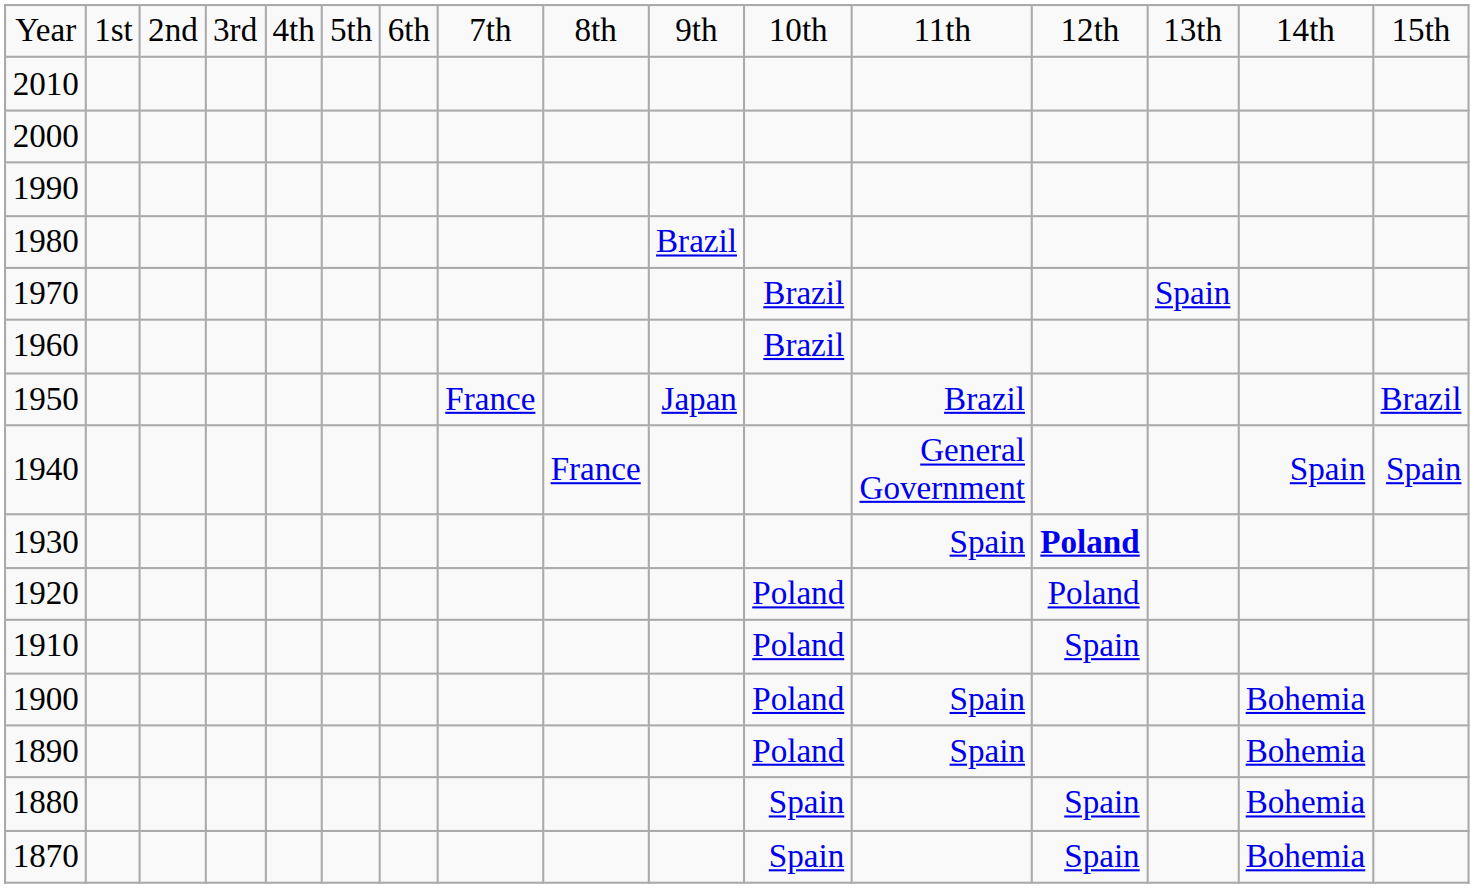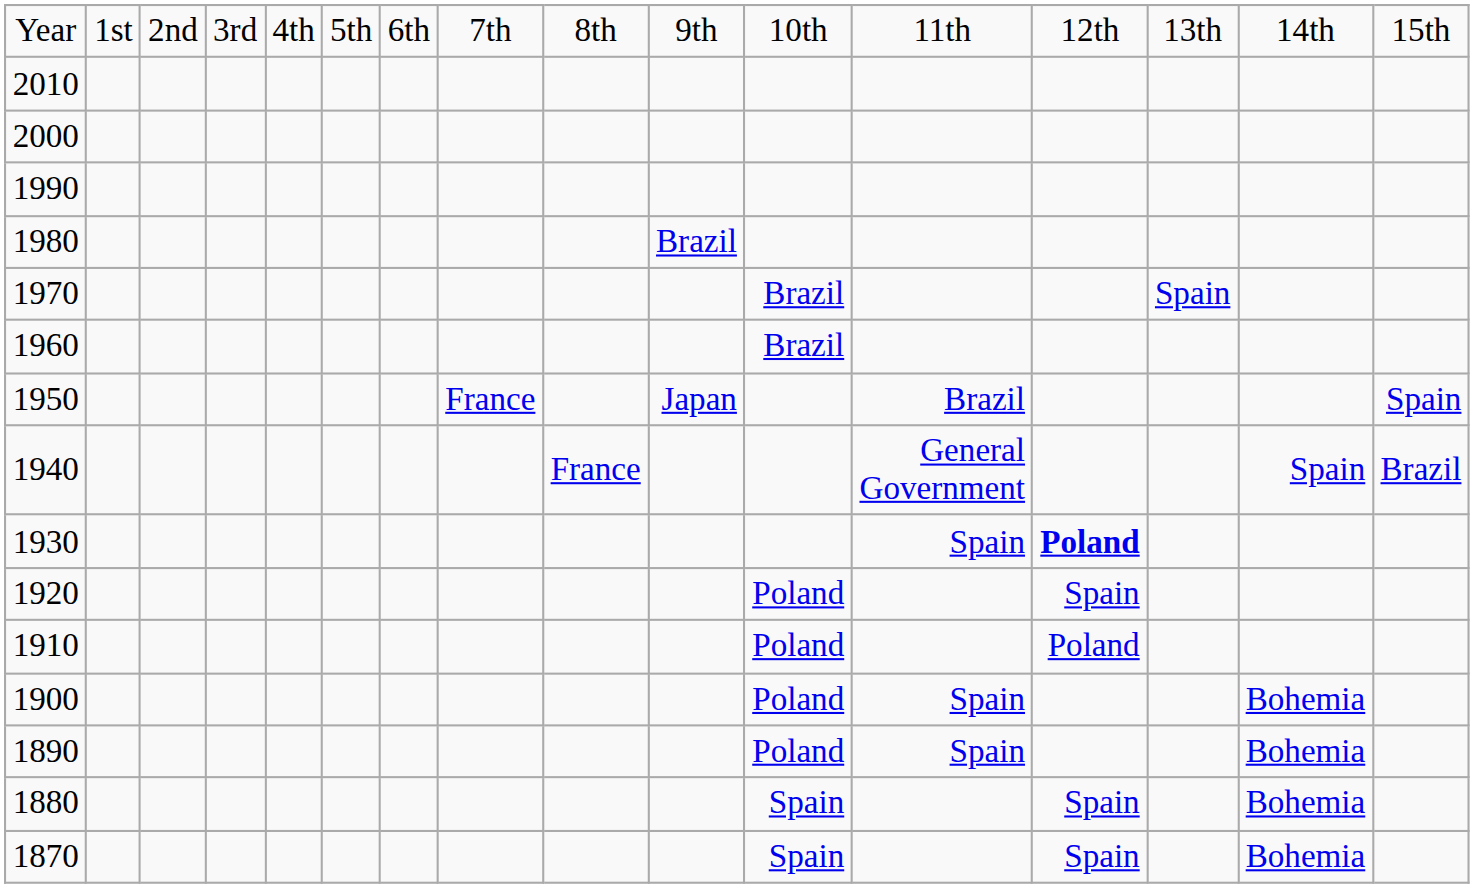1950 | column 16: Brazil -> Spain
1940 | column 16: Spain -> Brazil
1920 | column 13: Poland -> Spain
1910 | column 13: Spain -> Poland
